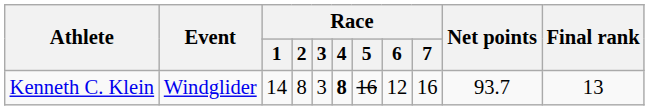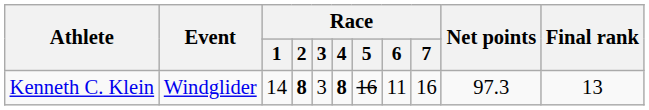Kenneth C. Klein | Race / 2: normal -> bold
Kenneth C. Klein | Race / 6: 12 -> 11
Kenneth C. Klein | Net points: 93.7 -> 97.3
